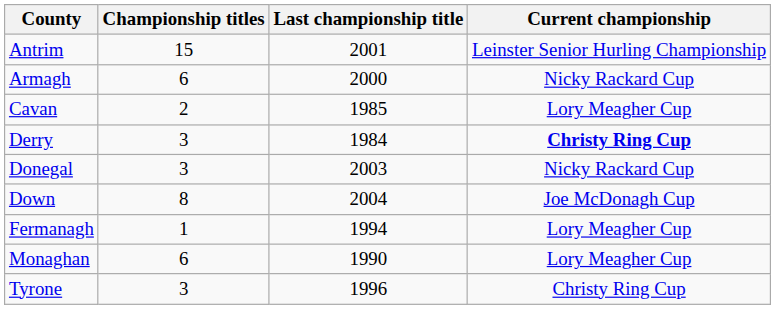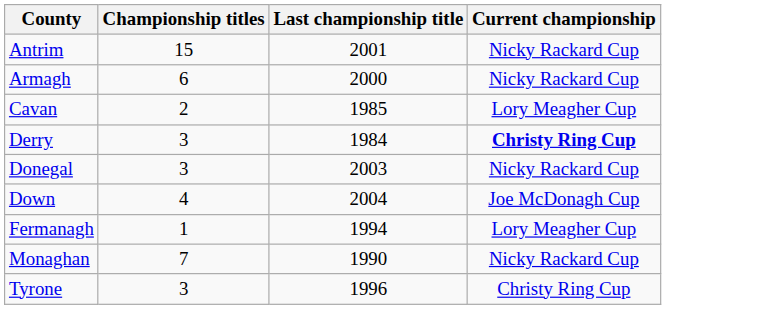Antrim | Current championship: Leinster Senior Hurling Championship -> Nicky Rackard Cup
Down | Championship titles: 8 -> 4
Monaghan | Championship titles: 6 -> 7
Monaghan | Current championship: Lory Meagher Cup -> Nicky Rackard Cup
